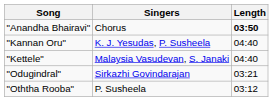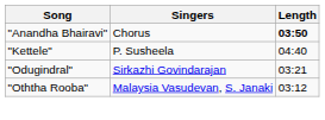- row: "Kannan Oru" | K. J. Yesudas, P. Susheela | 04:40
"Kettele" | Singers: Malaysia Vasudevan, S. Janaki -> P. Susheela
"Oththa Rooba" | Singers: P. Susheela -> Malaysia Vasudevan, S. Janaki
